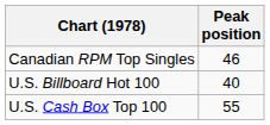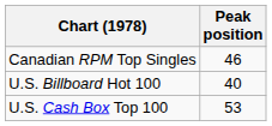U.S. Cash Box Top 100 | Peak position: 55 -> 53
